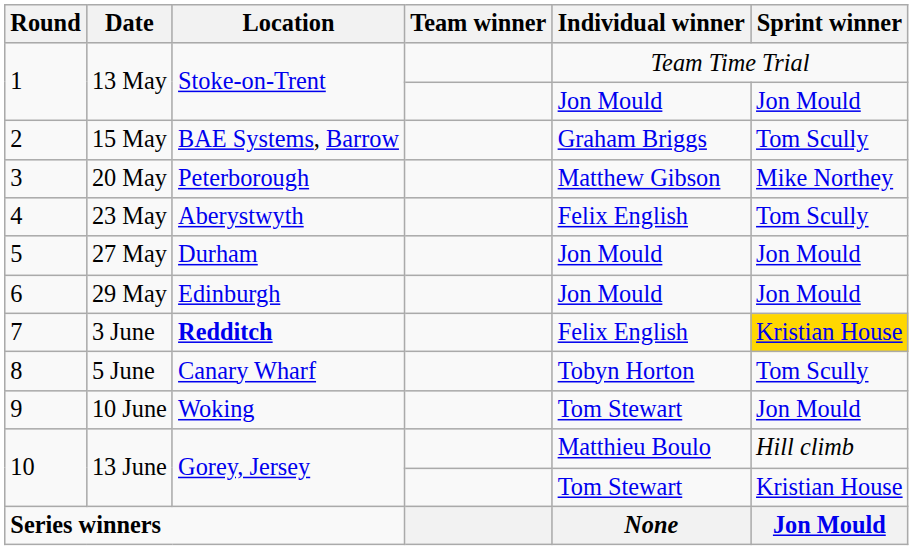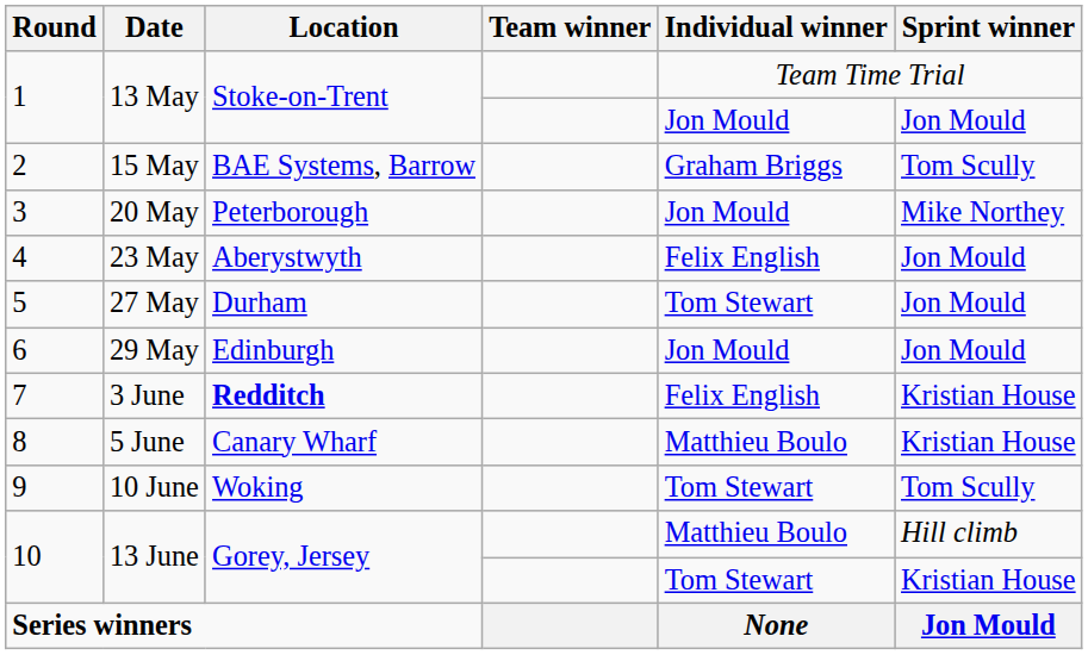3 | Individual winner: Matthew Gibson -> Jon Mould
4 | Sprint winner: Tom Scully -> Jon Mould
5 | Individual winner: Jon Mould -> Tom Stewart
7 | Sprint winner: gold background -> no background
8 | Individual winner: Tobyn Horton -> Matthieu Boulo
8 | Sprint winner: Tom Scully -> Kristian House
9 | Sprint winner: Jon Mould -> Tom Scully
